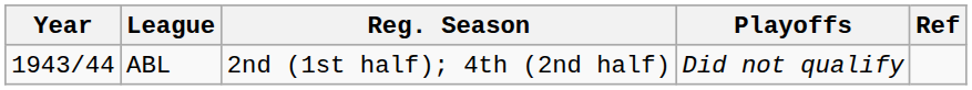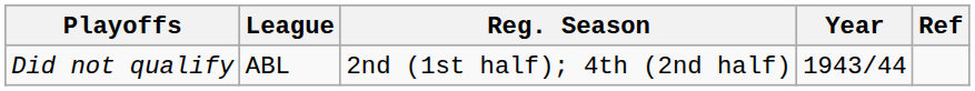columns swapped: Year <-> Playoffs
